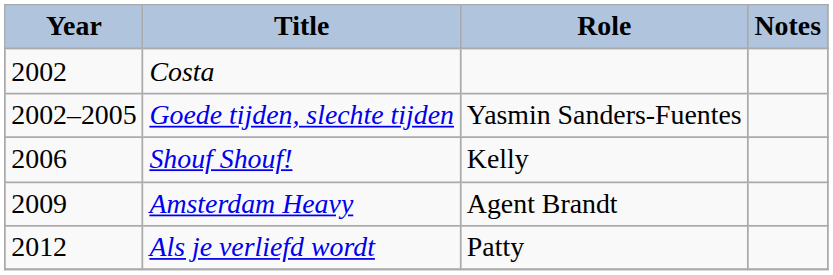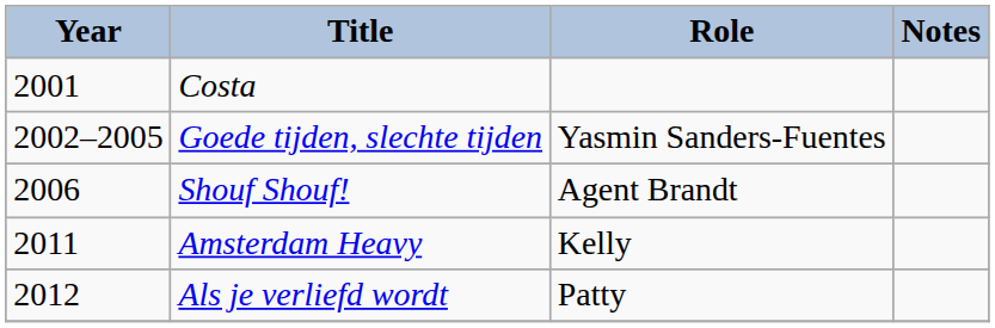Costa | Year: 2002 -> 2001
Shouf Shouf! | Role: Kelly -> Agent Brandt
Amsterdam Heavy | Year: 2009 -> 2011
Amsterdam Heavy | Role: Agent Brandt -> Kelly
